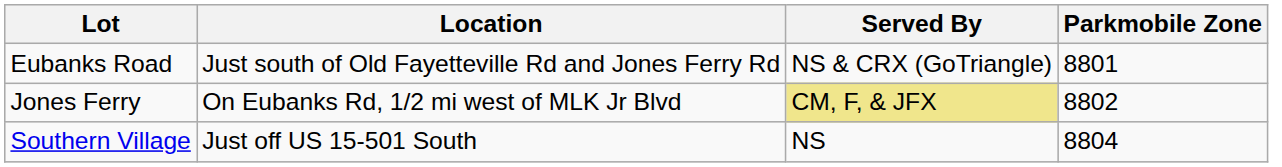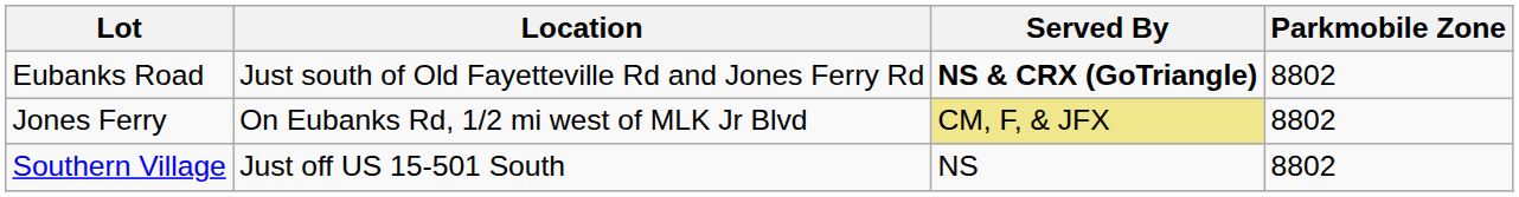Eubanks Road | Served By: normal -> bold
Eubanks Road | Parkmobile Zone: 8801 -> 8802
Southern Village | Parkmobile Zone: 8804 -> 8802
